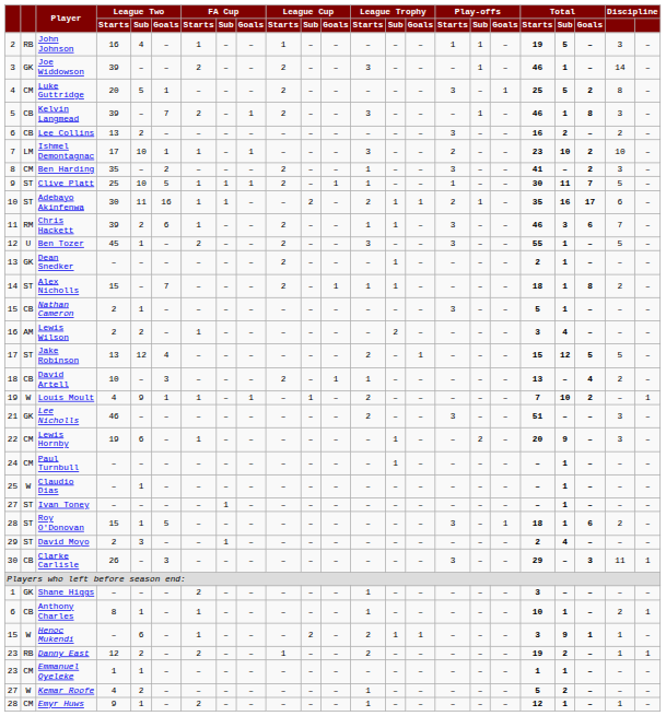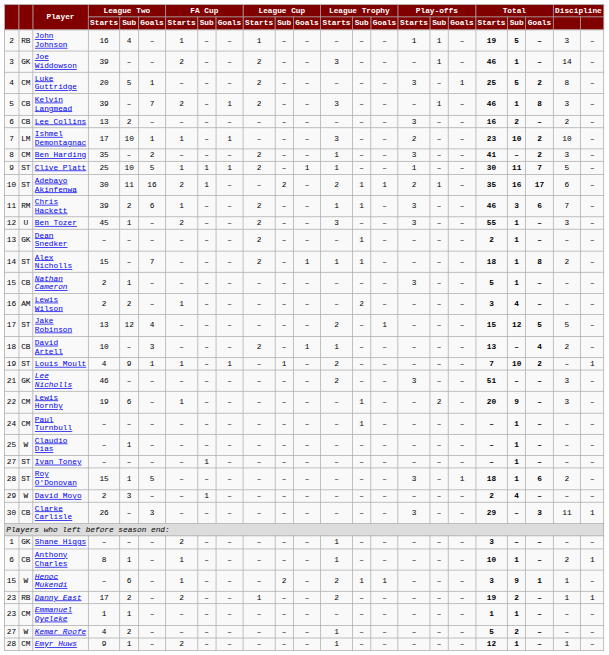Adebayo Akinfenwa | FA Cup / Starts: 1 -> 2
Ben Tozer | column 22: 5 -> 3
Louis Moult | column 2: W -> ST
David Moyo | column 2: ST -> W
Danny East | League Two / Starts: 12 -> 17
